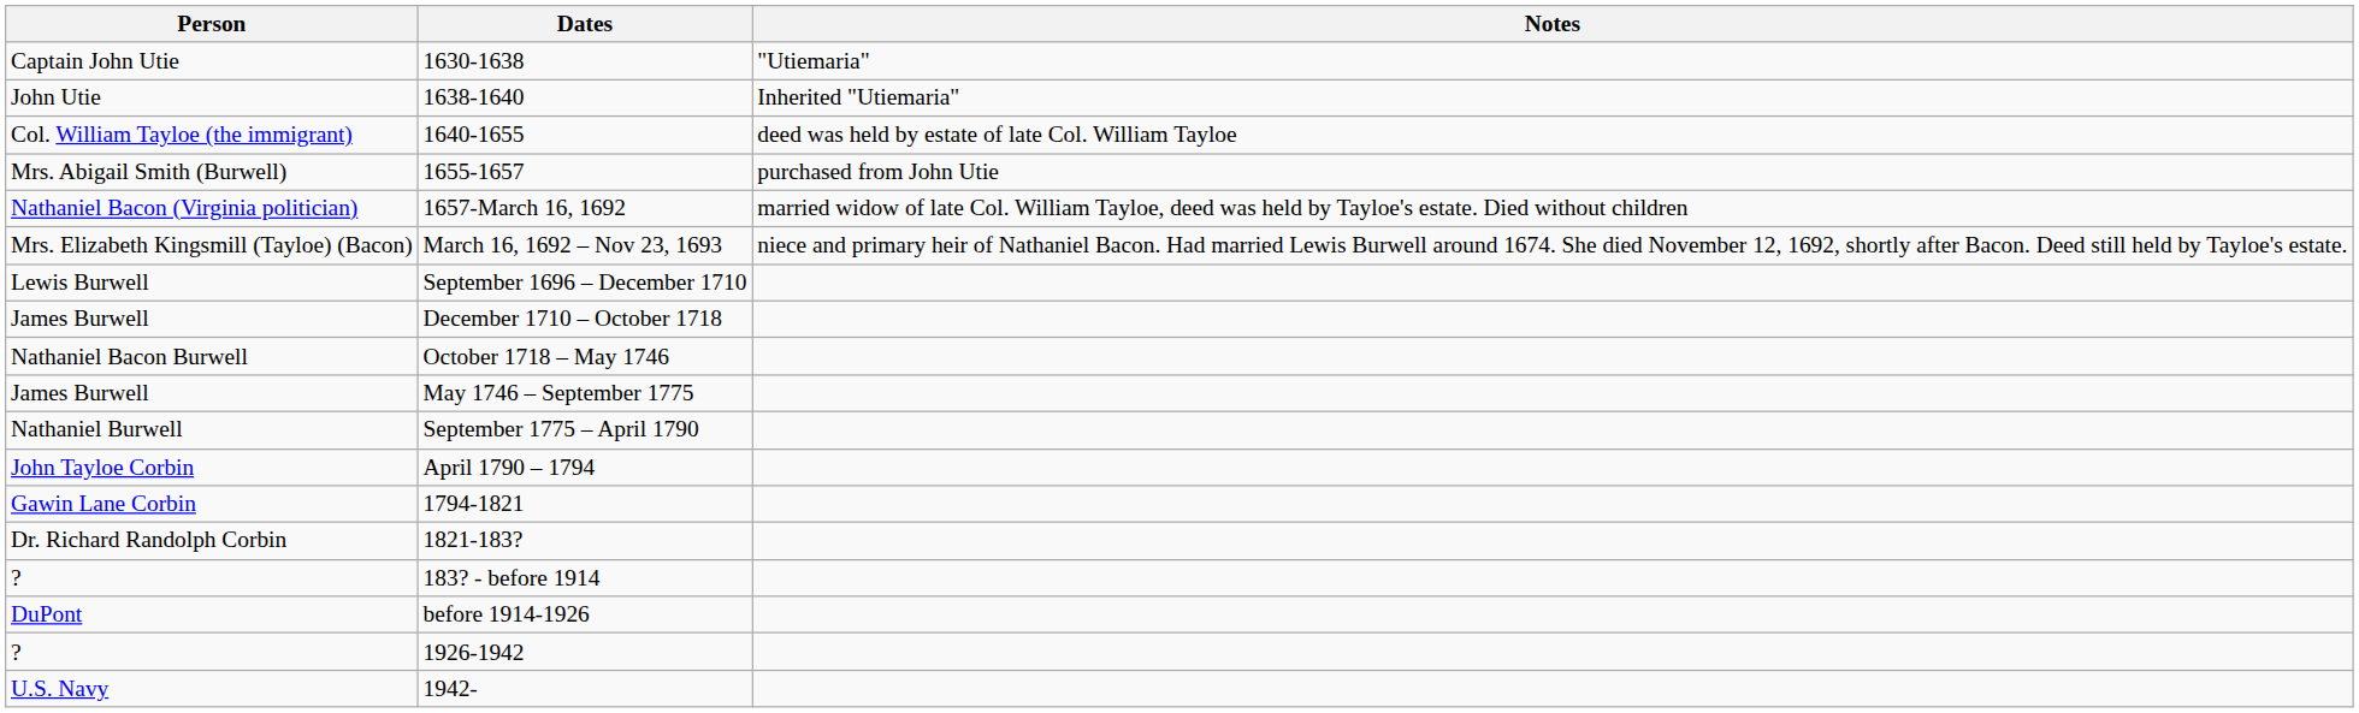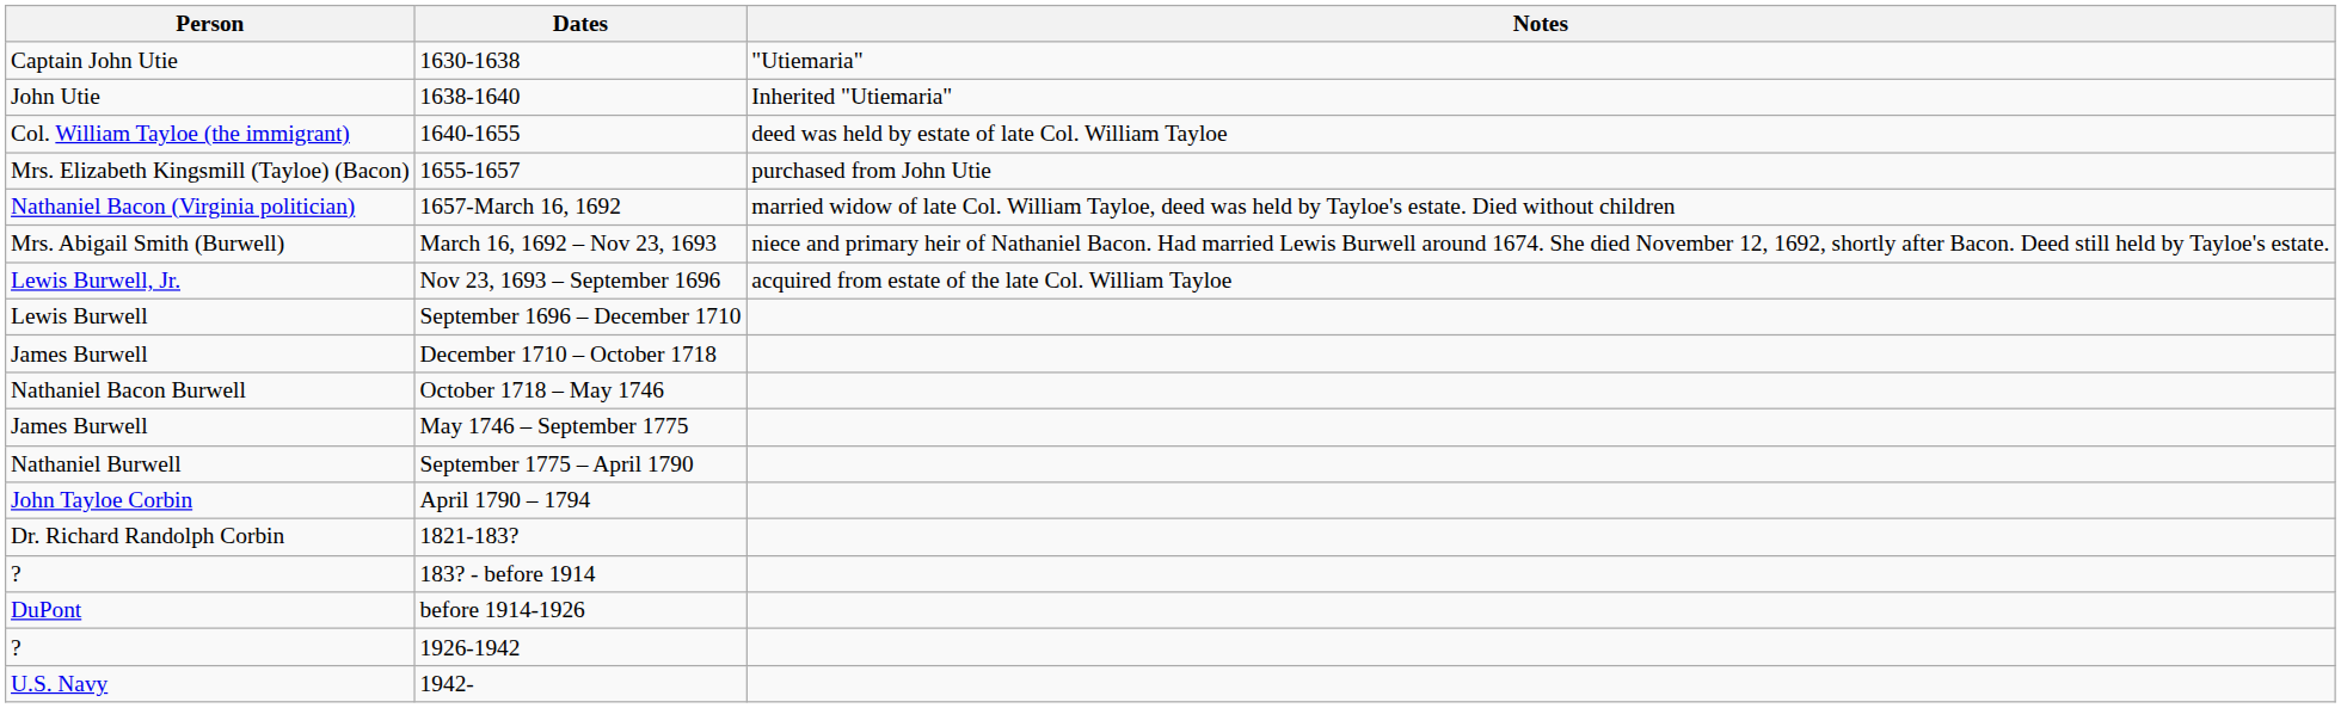1655-1657 | Person: Mrs. Abigail Smith (Burwell) -> Mrs. Elizabeth Kingsmill (Tayloe) (Bacon)
March 16, 1692 – Nov 23, 1693 | Person: Mrs. Elizabeth Kingsmill (Tayloe) (Bacon) -> Mrs. Abigail Smith (Burwell)
+ row: Lewis Burwell, Jr. | Nov 23, 1693 – September 1696 | acquired from estate of the late Col. William Tayloe
- row: Gawin Lane Corbin | 1794-1821
